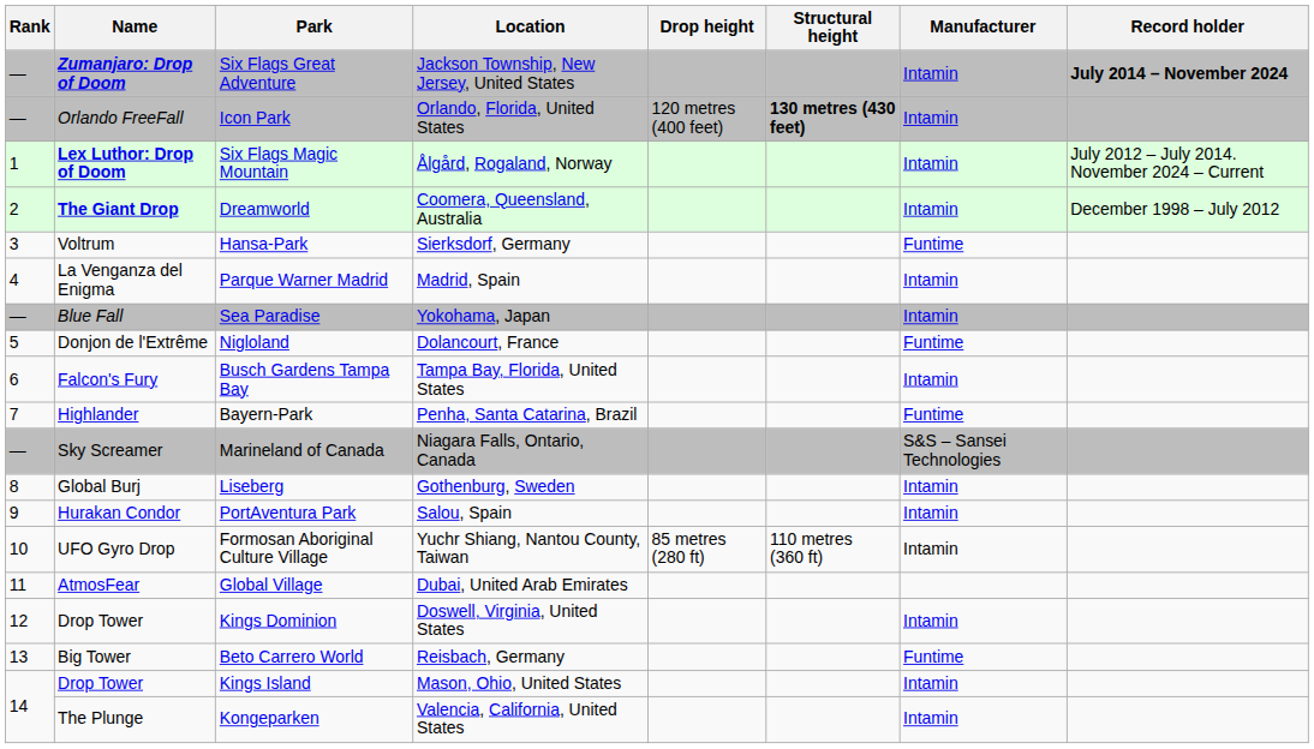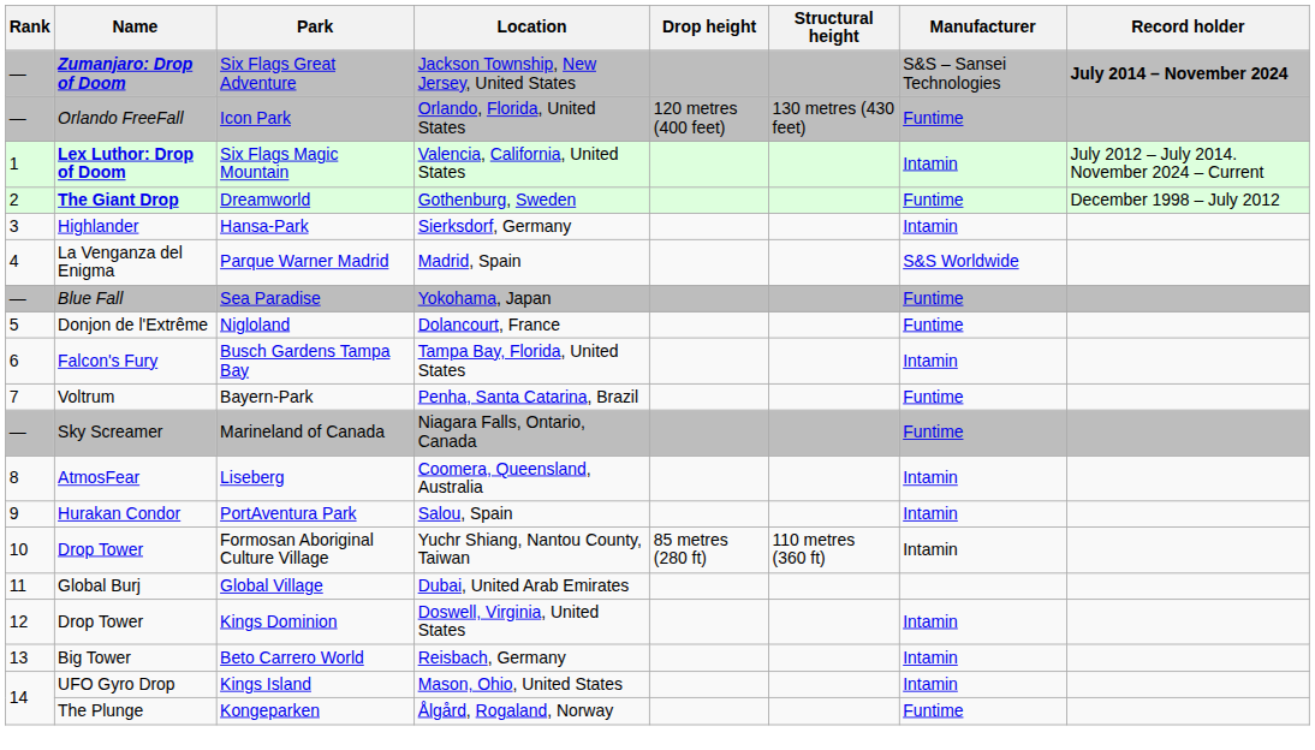Six Flags Great Adventure | Manufacturer: Intamin -> S&S – Sansei Technologies
Icon Park | Structural height: bold -> normal
Icon Park | Manufacturer: Intamin -> Funtime
Six Flags Magic Mountain | Location: Ålgård, Rogaland, Norway -> Valencia, California, United States
Dreamworld | Location: Coomera, Queensland, Australia -> Gothenburg, Sweden
Dreamworld | Manufacturer: Intamin -> Funtime
Hansa-Park | Name: Voltrum -> Highlander
Hansa-Park | Manufacturer: Funtime -> Intamin
Parque Warner Madrid | Manufacturer: Intamin -> S&S Worldwide
Sea Paradise | Manufacturer: Intamin -> Funtime
Bayern-Park | Name: Highlander -> Voltrum
Marineland of Canada | Manufacturer: S&S – Sansei Technologies -> Funtime
Liseberg | Name: Global Burj -> AtmosFear
Liseberg | Location: Gothenburg, Sweden -> Coomera, Queensland, Australia
Formosan Aboriginal Culture Village | Name: UFO Gyro Drop -> Drop Tower
Global Village | Name: AtmosFear -> Global Burj
Beto Carrero World | Manufacturer: Funtime -> Intamin
Kings Island | Name: Drop Tower -> UFO Gyro Drop
Kongeparken | Location: Valencia, California, United States -> Ålgård, Rogaland, Norway
Kongeparken | Manufacturer: Intamin -> Funtime
